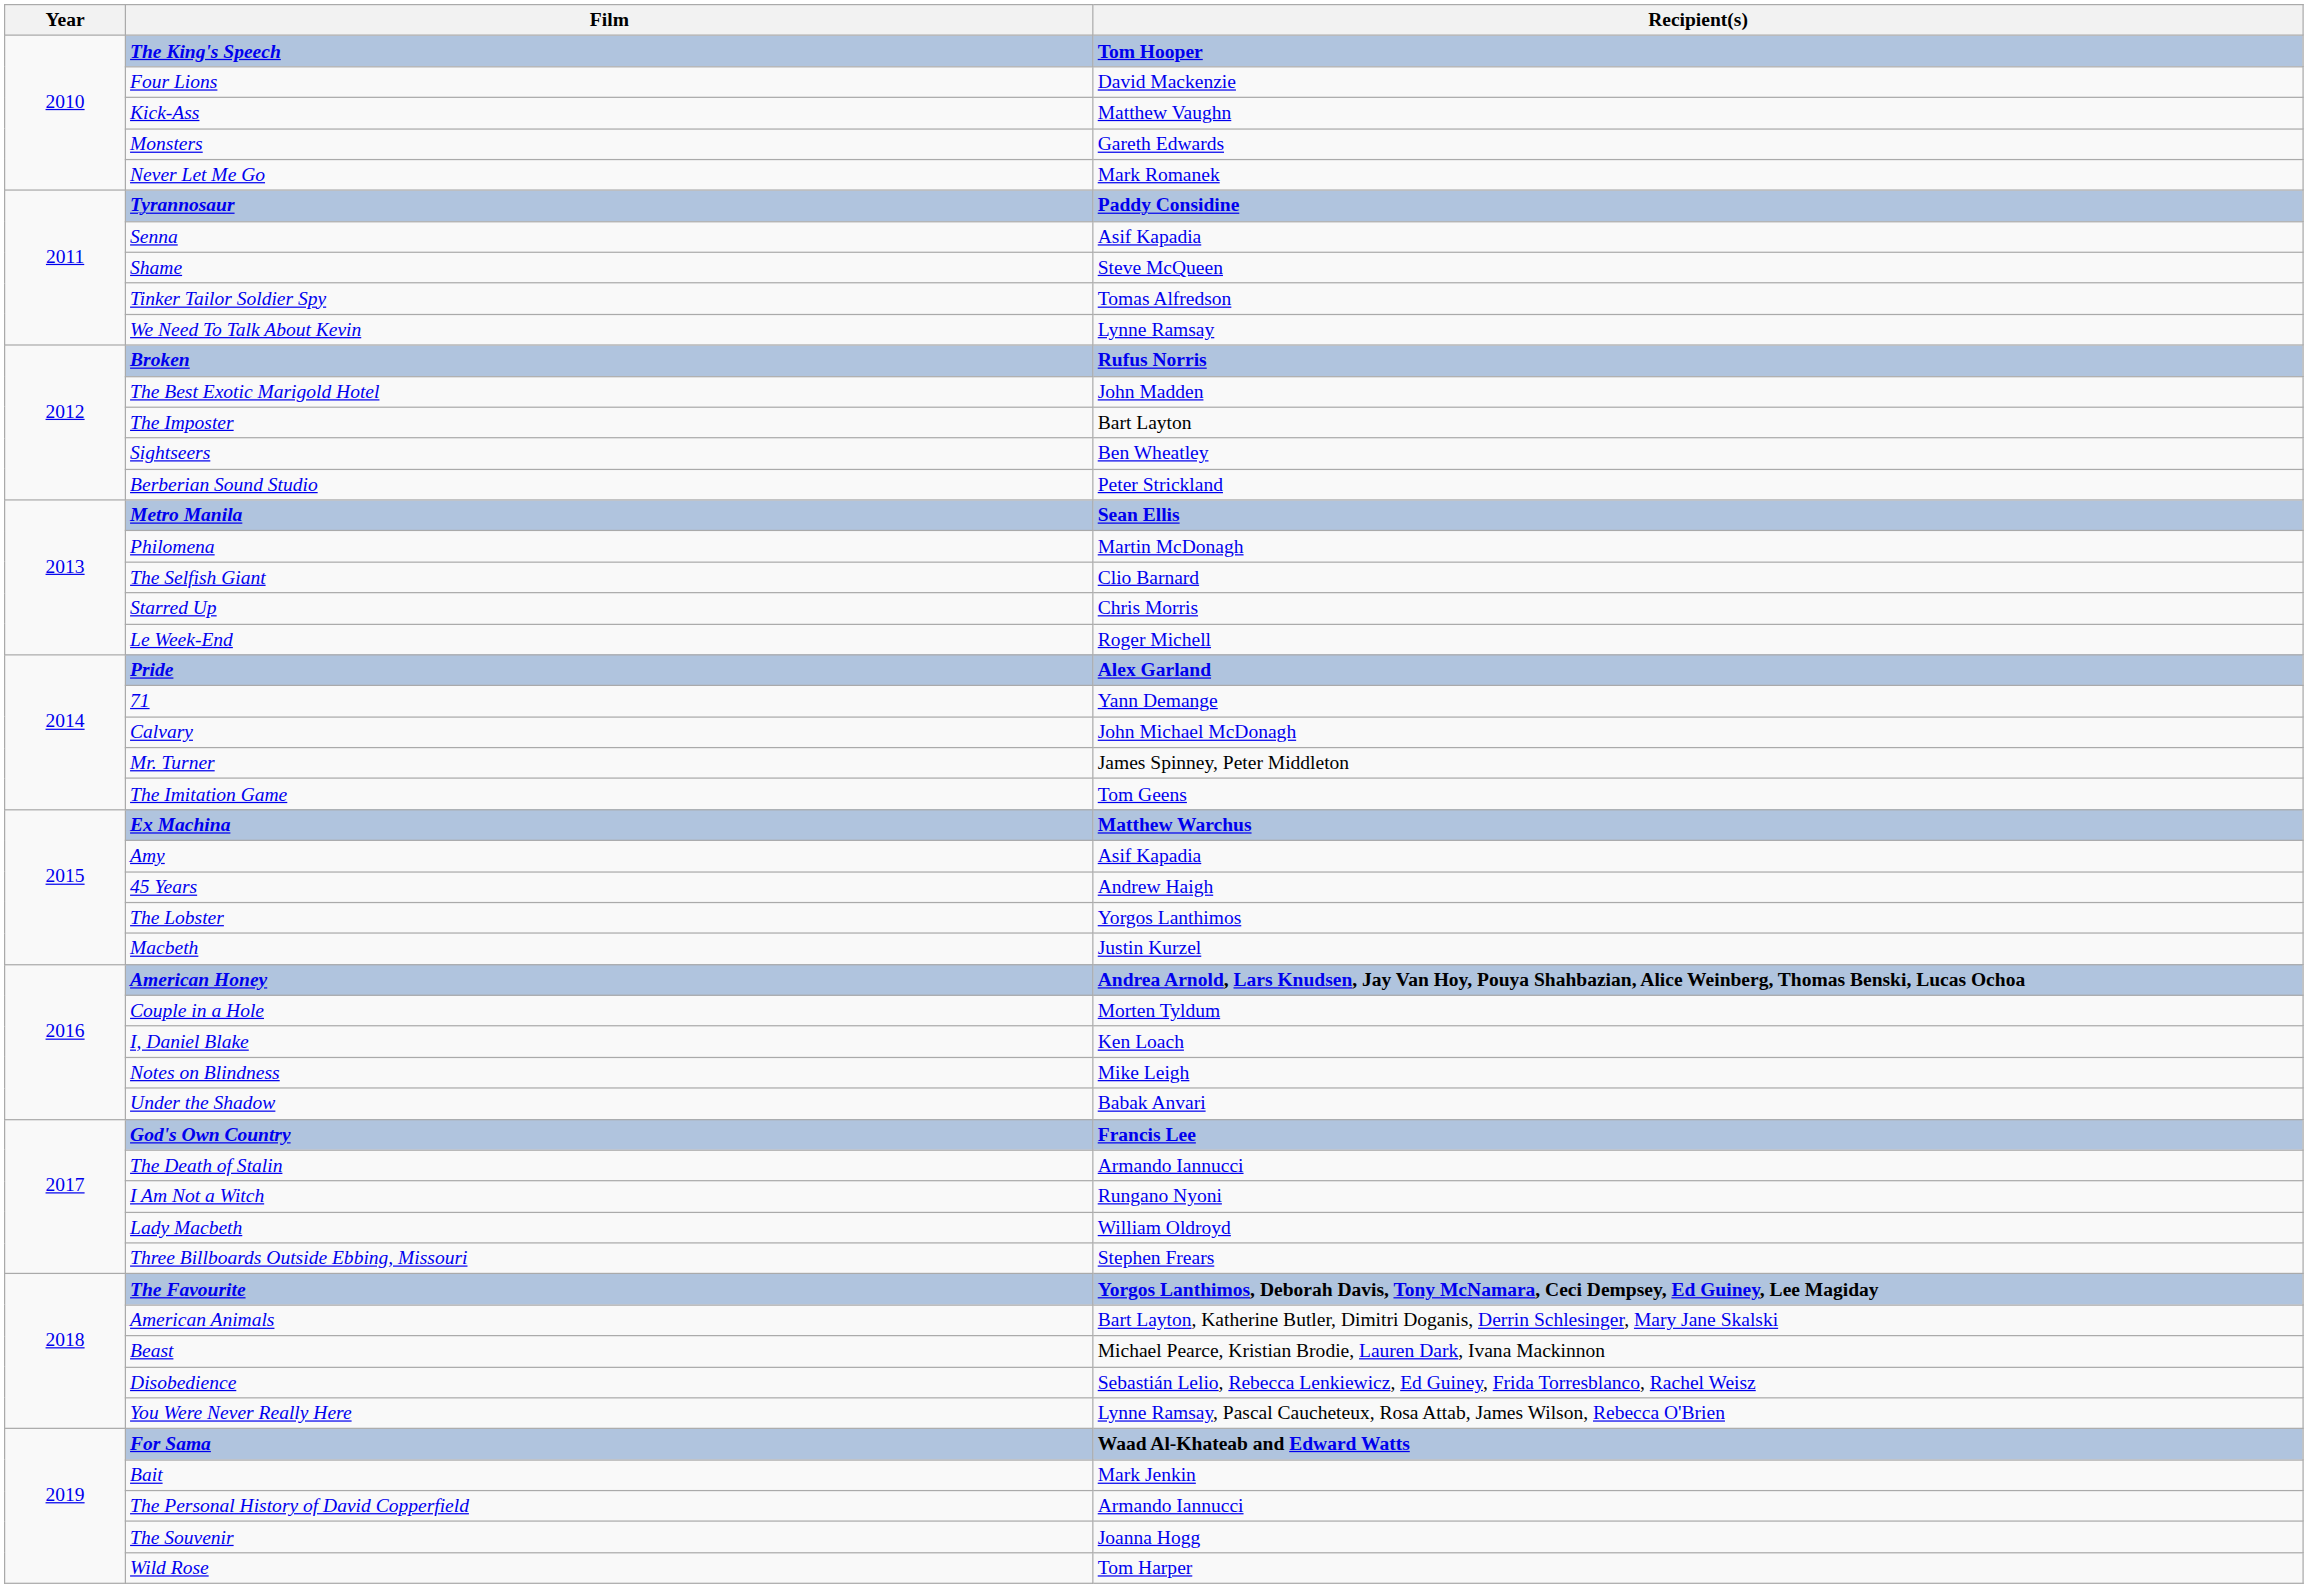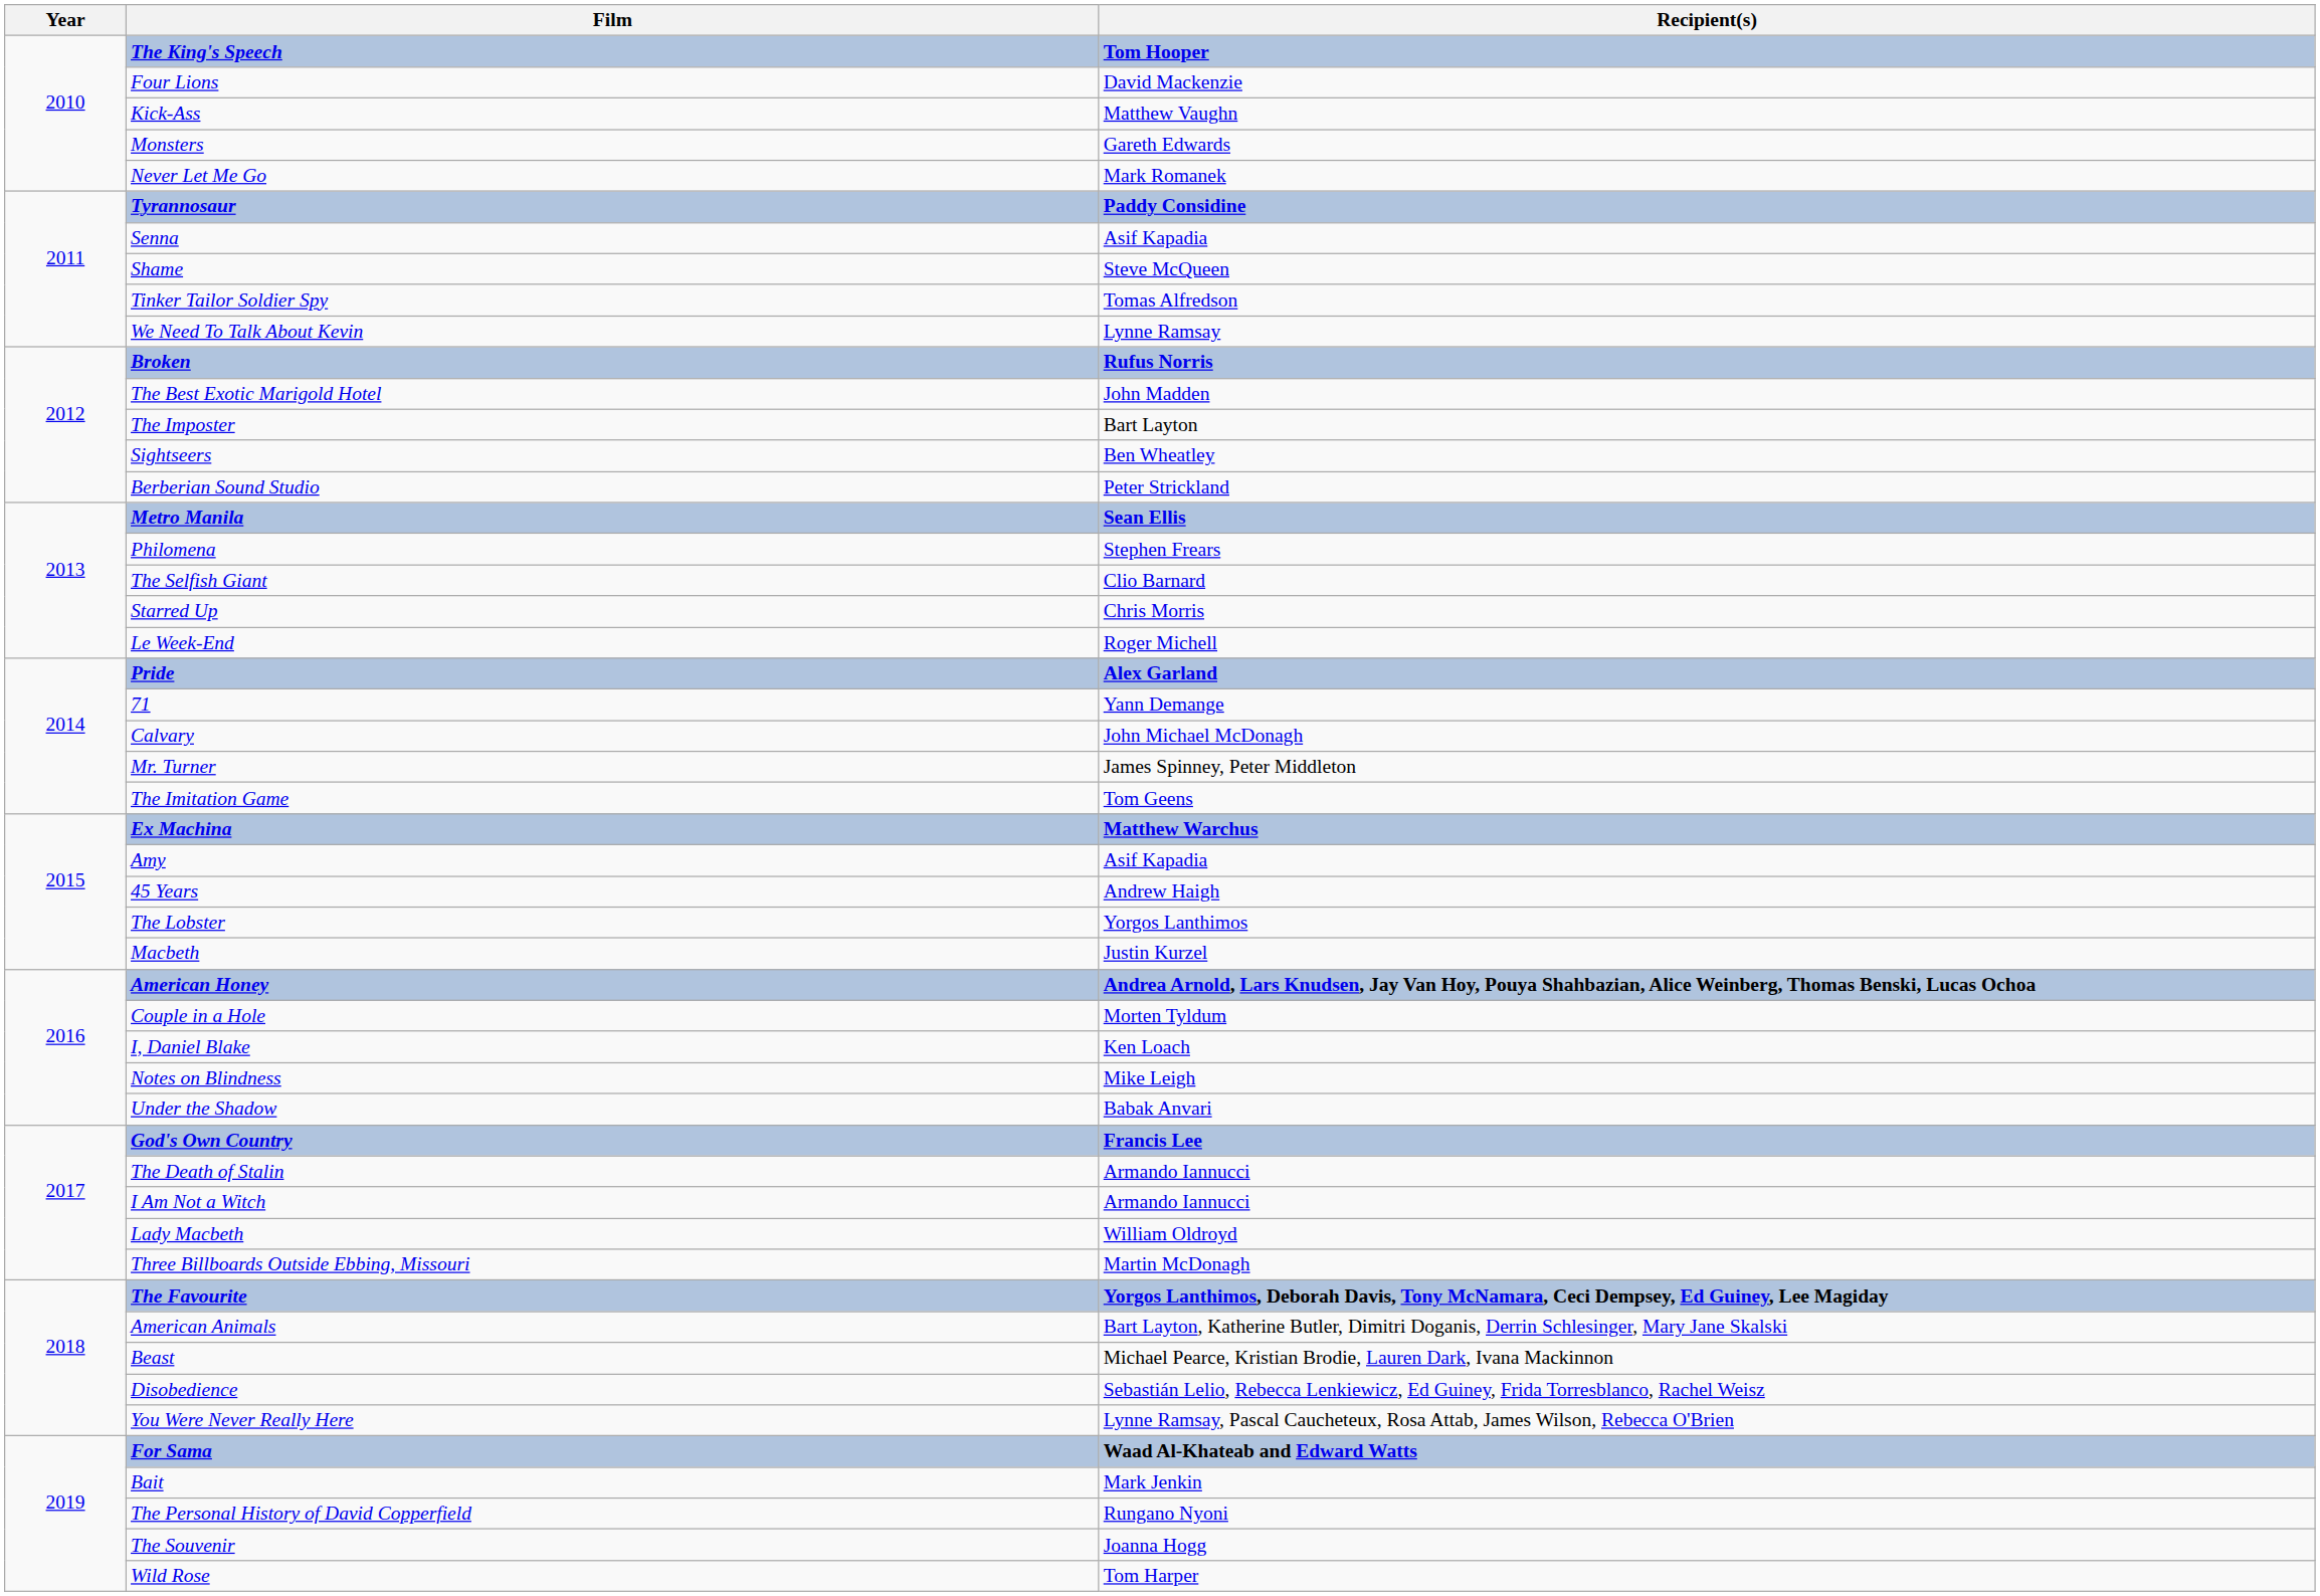Philomena | Recipient(s): Martin McDonagh -> Stephen Frears
I Am Not a Witch | Recipient(s): Rungano Nyoni -> Armando Iannucci
Three Billboards Outside Ebbing, Missouri | Recipient(s): Stephen Frears -> Martin McDonagh
The Personal History of David Copperfield | Recipient(s): Armando Iannucci -> Rungano Nyoni
